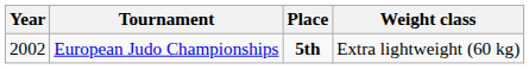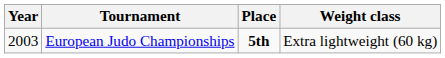European Judo Championships | Year: 2002 -> 2003
